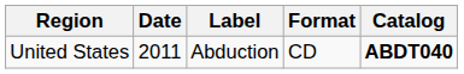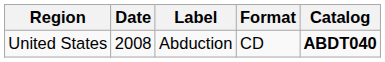United States | Date: 2011 -> 2008
